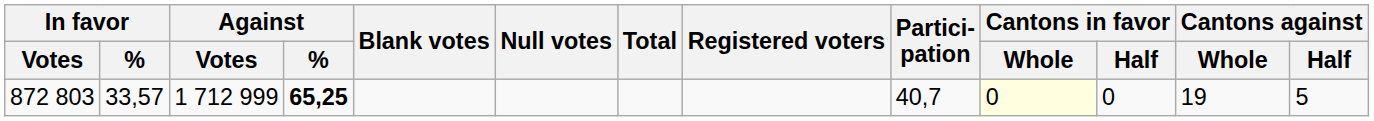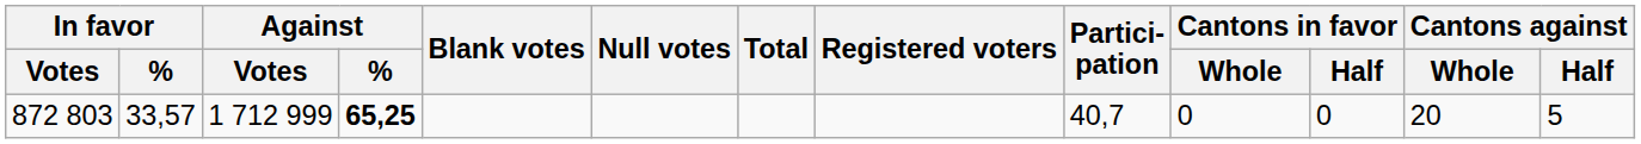872 803 | Cantons in favor / Whole: lightyellow background -> no background
872 803 | Cantons against / Whole: 19 -> 20
